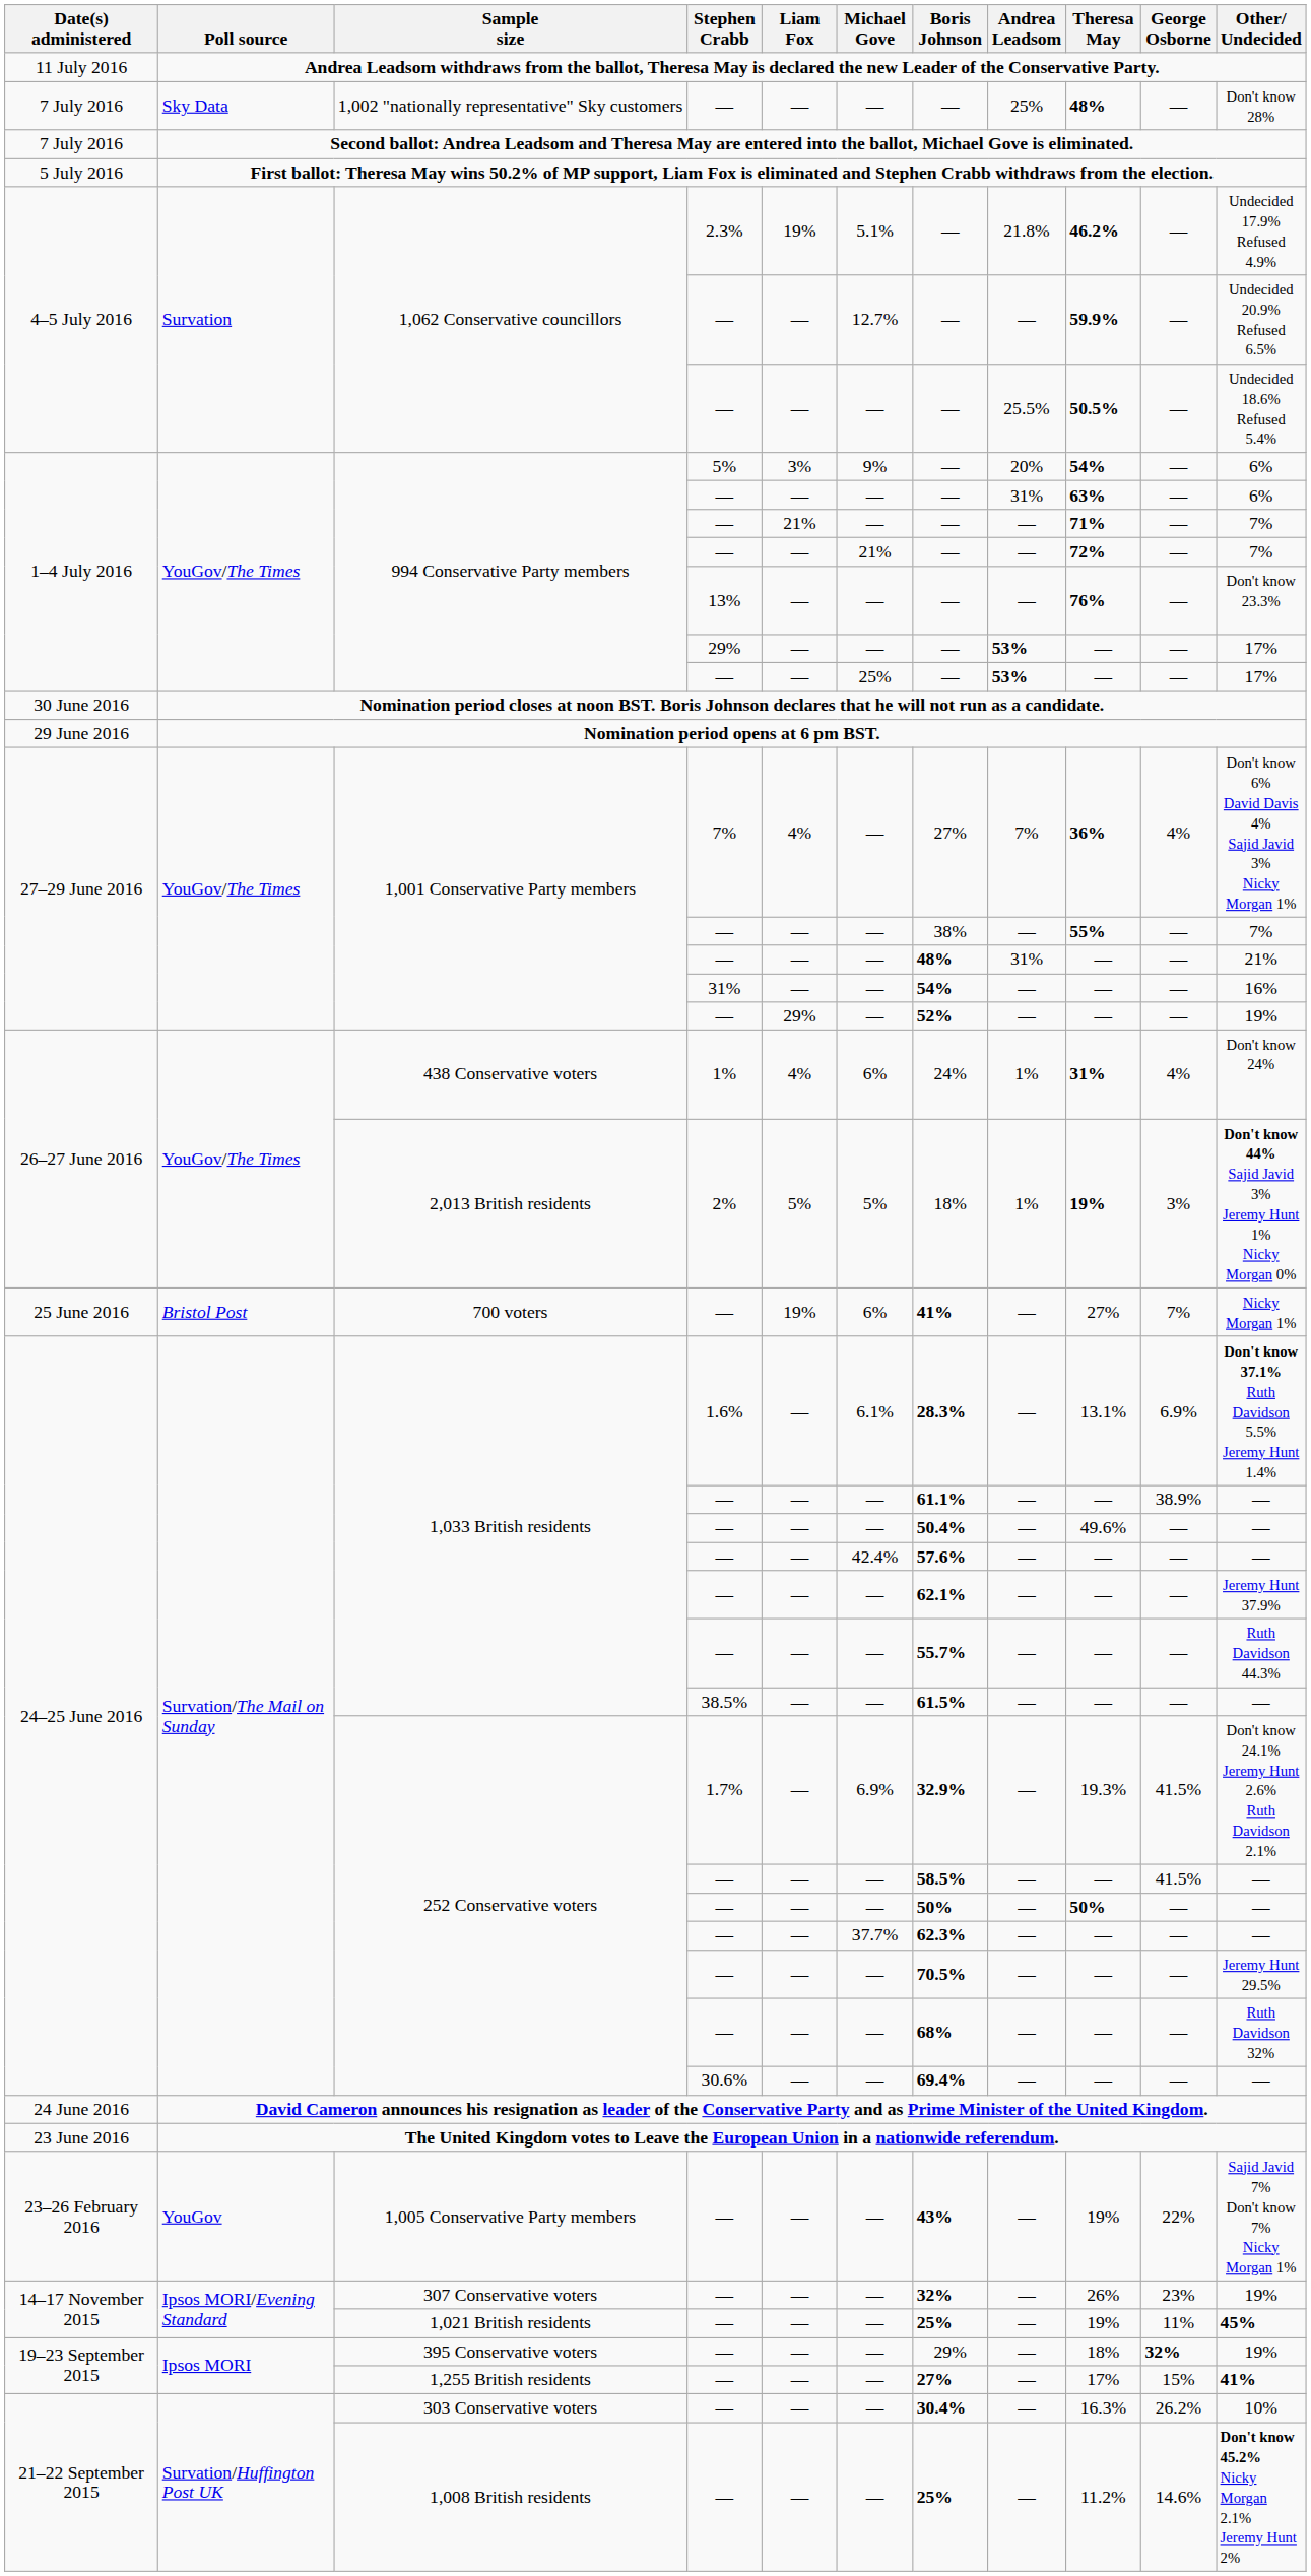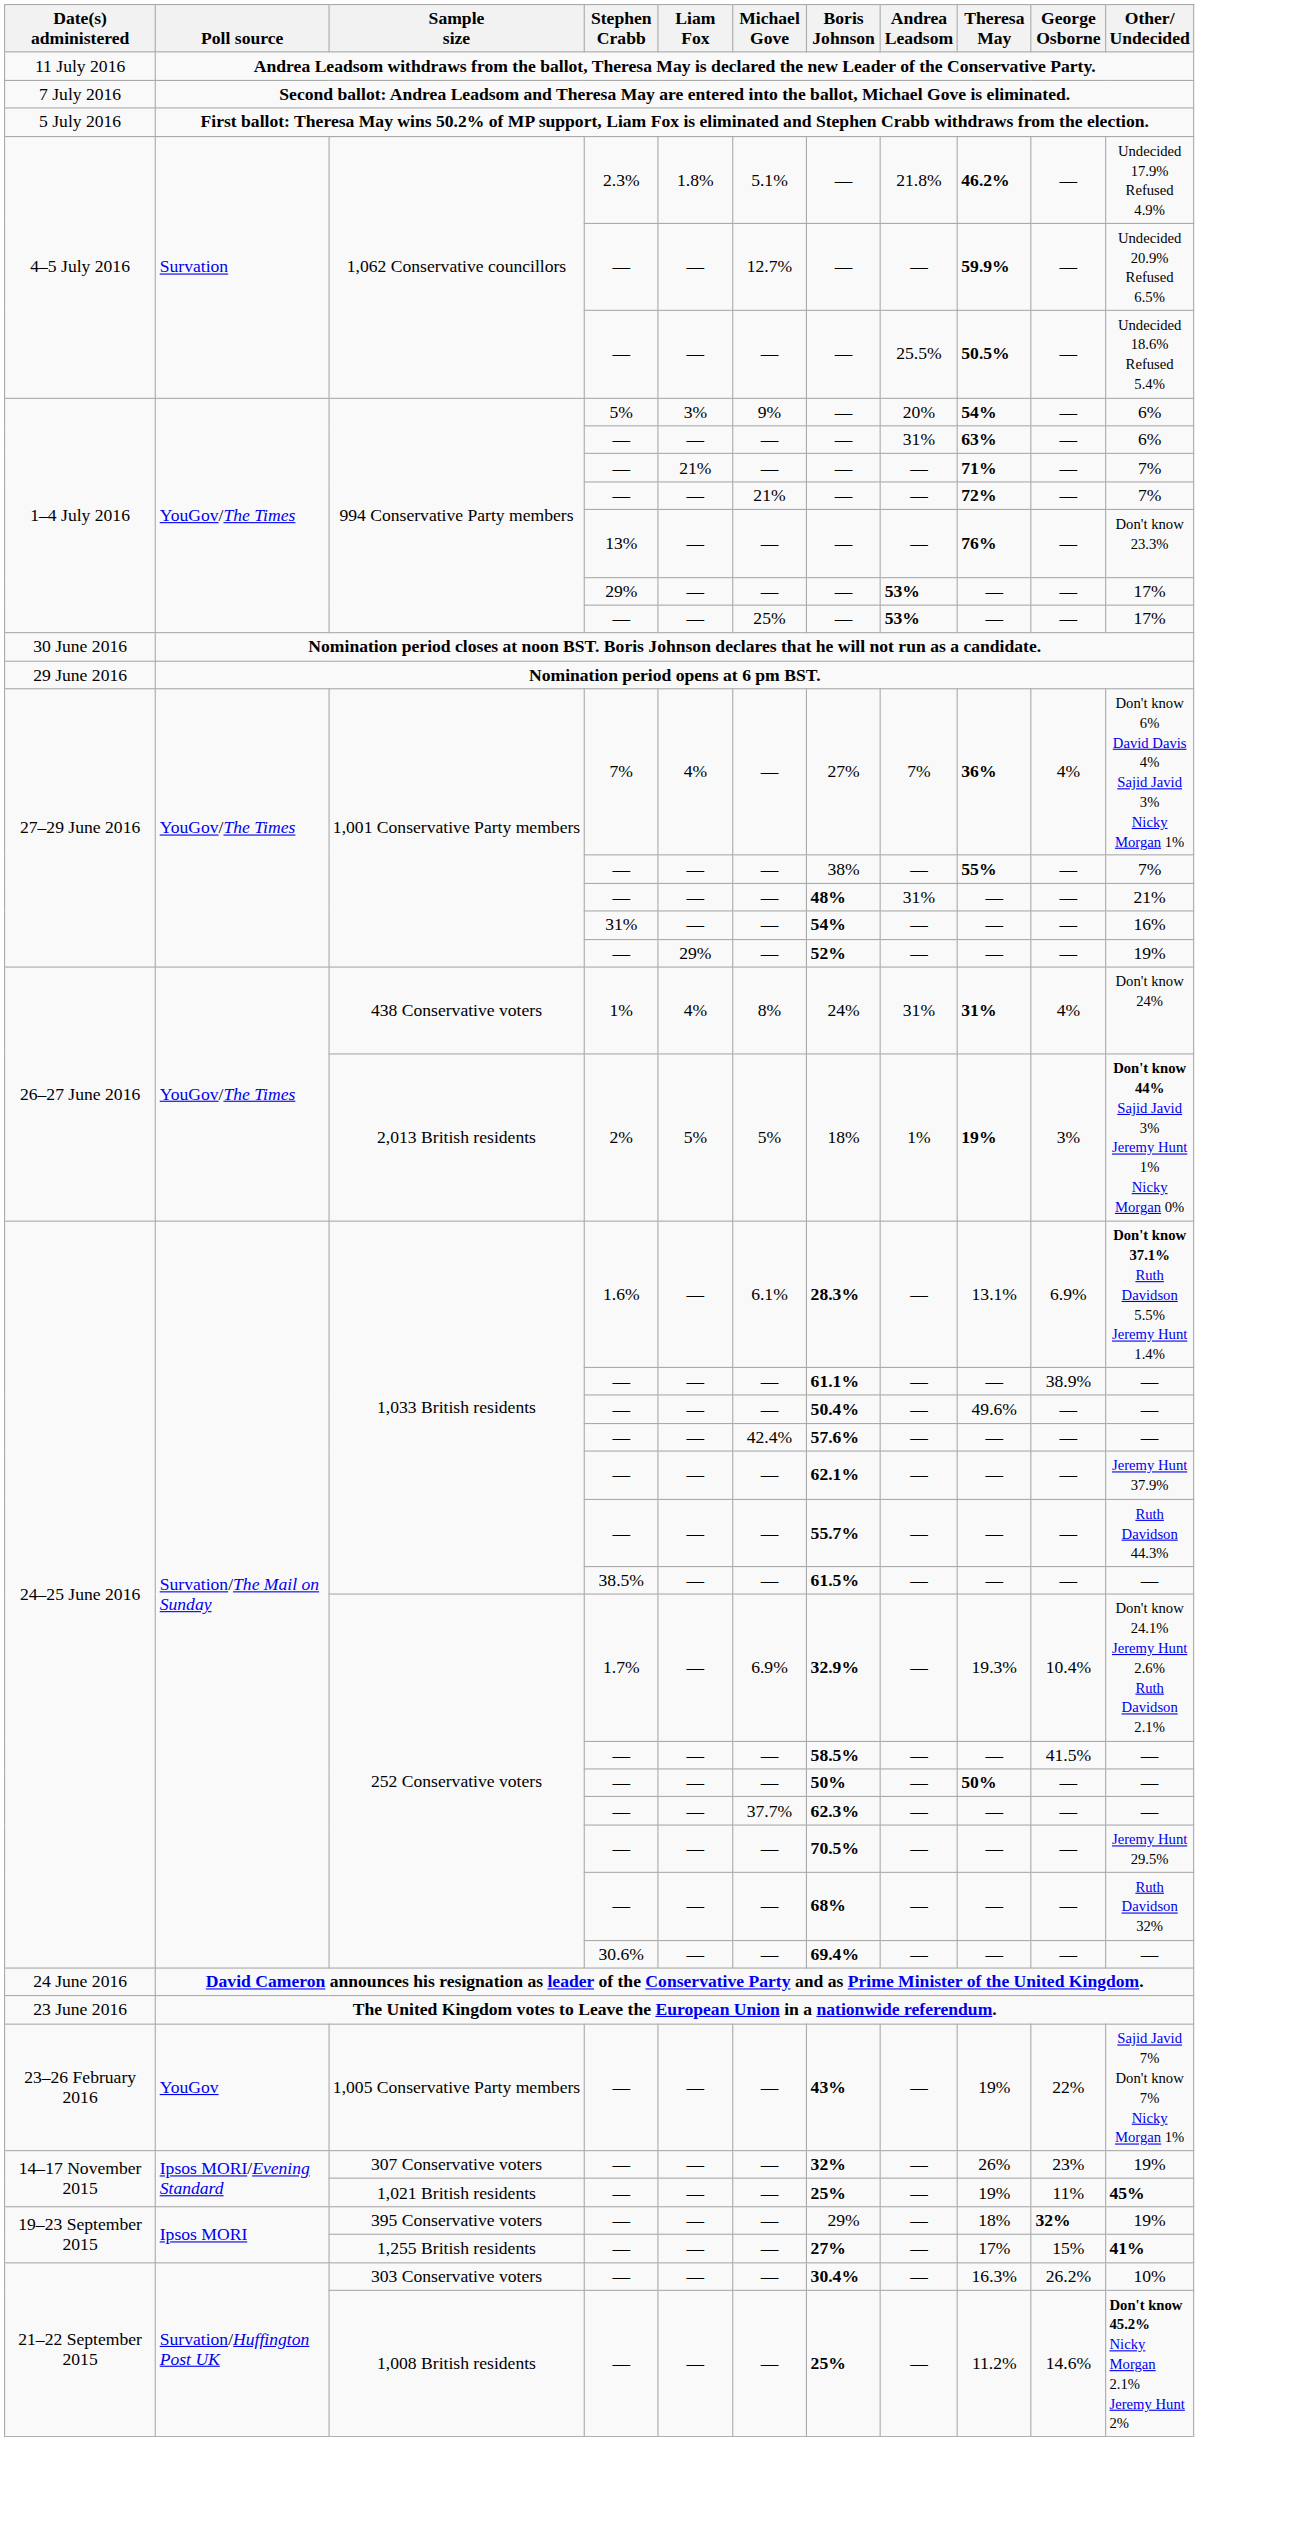- row: 7 July 2016 | Sky Data | 1,002 "nationally representative" Sky customers | — | — | — | — | 25% | 48% | — | Don't know 28%
1,062 Conservative councillors / 2.3% | Liam Fox: 19% -> 1.8%
438 Conservative voters | Michael Gove: 6% -> 8%
438 Conservative voters | Andrea Leadsom: 1% -> 31%
- row: 25 June 2016 | Bristol Post | 700 voters | — | 19% | 6% | 41% | — | 27% | 7% | Nicky Morgan 1%
252 Conservative voters / 1.7% | George Osborne: 41.5% -> 10.4%
